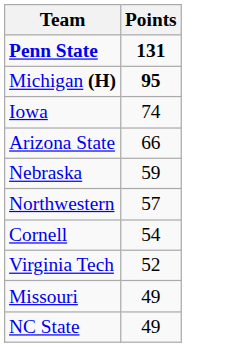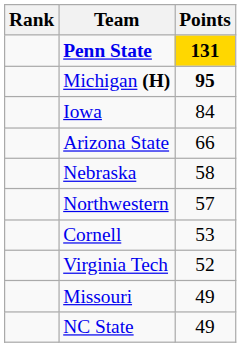+ column: Rank
Penn State | Points: no background -> gold background
Iowa | Points: 74 -> 84
Nebraska | Points: 59 -> 58
Cornell | Points: 54 -> 53
